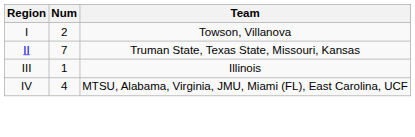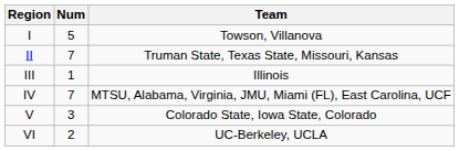I | Num: 2 -> 5
IV | Num: 4 -> 7
+ row: V | 3 | Colorado State, Iowa State, Colorado
+ row: VI | 2 | UC-Berkeley, UCLA
